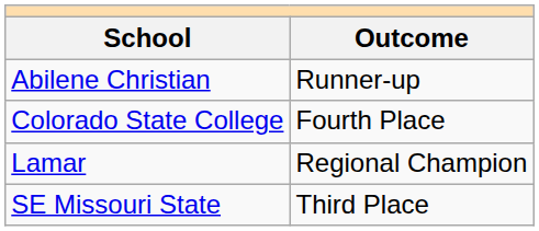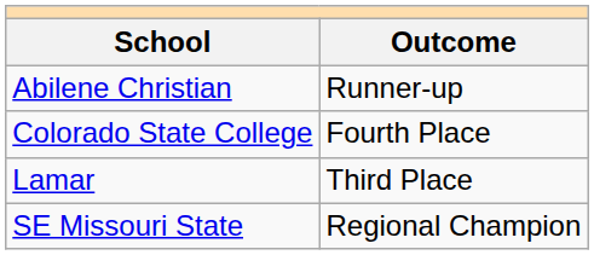Lamar | Outcome: Regional Champion -> Third Place
SE Missouri State | Outcome: Third Place -> Regional Champion
